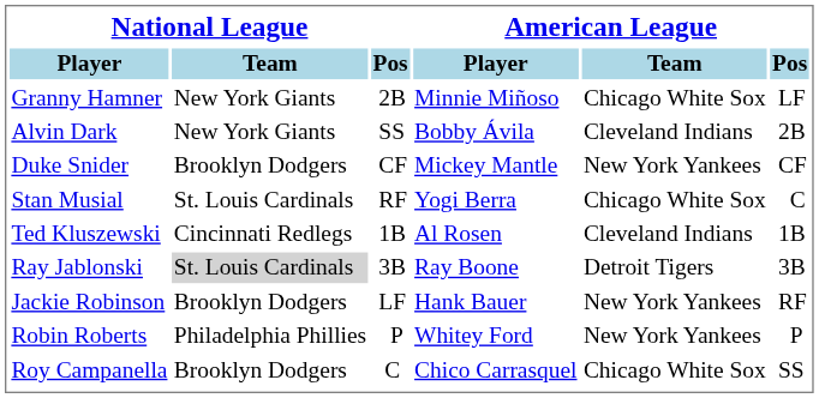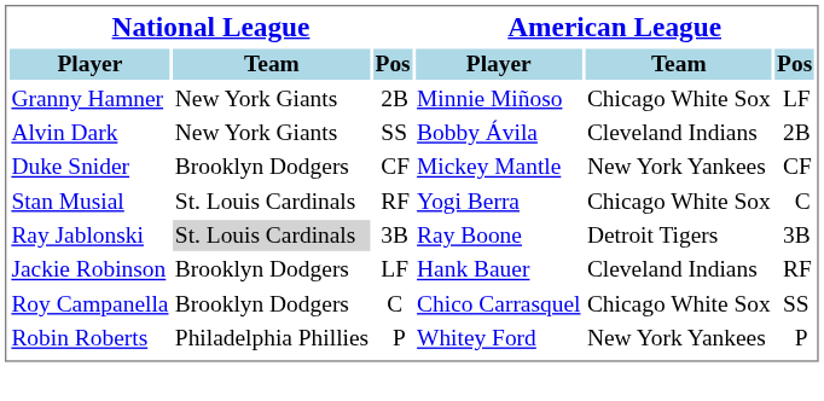- row: Ted Kluszewski | Cincinnati Redlegs | 1B | Al Rosen | Cleveland Indians | 1B
Jackie Robinson | American League / Team: New York Yankees -> Cleveland Indians
rows swapped: Roy Campanella <-> Robin Roberts
